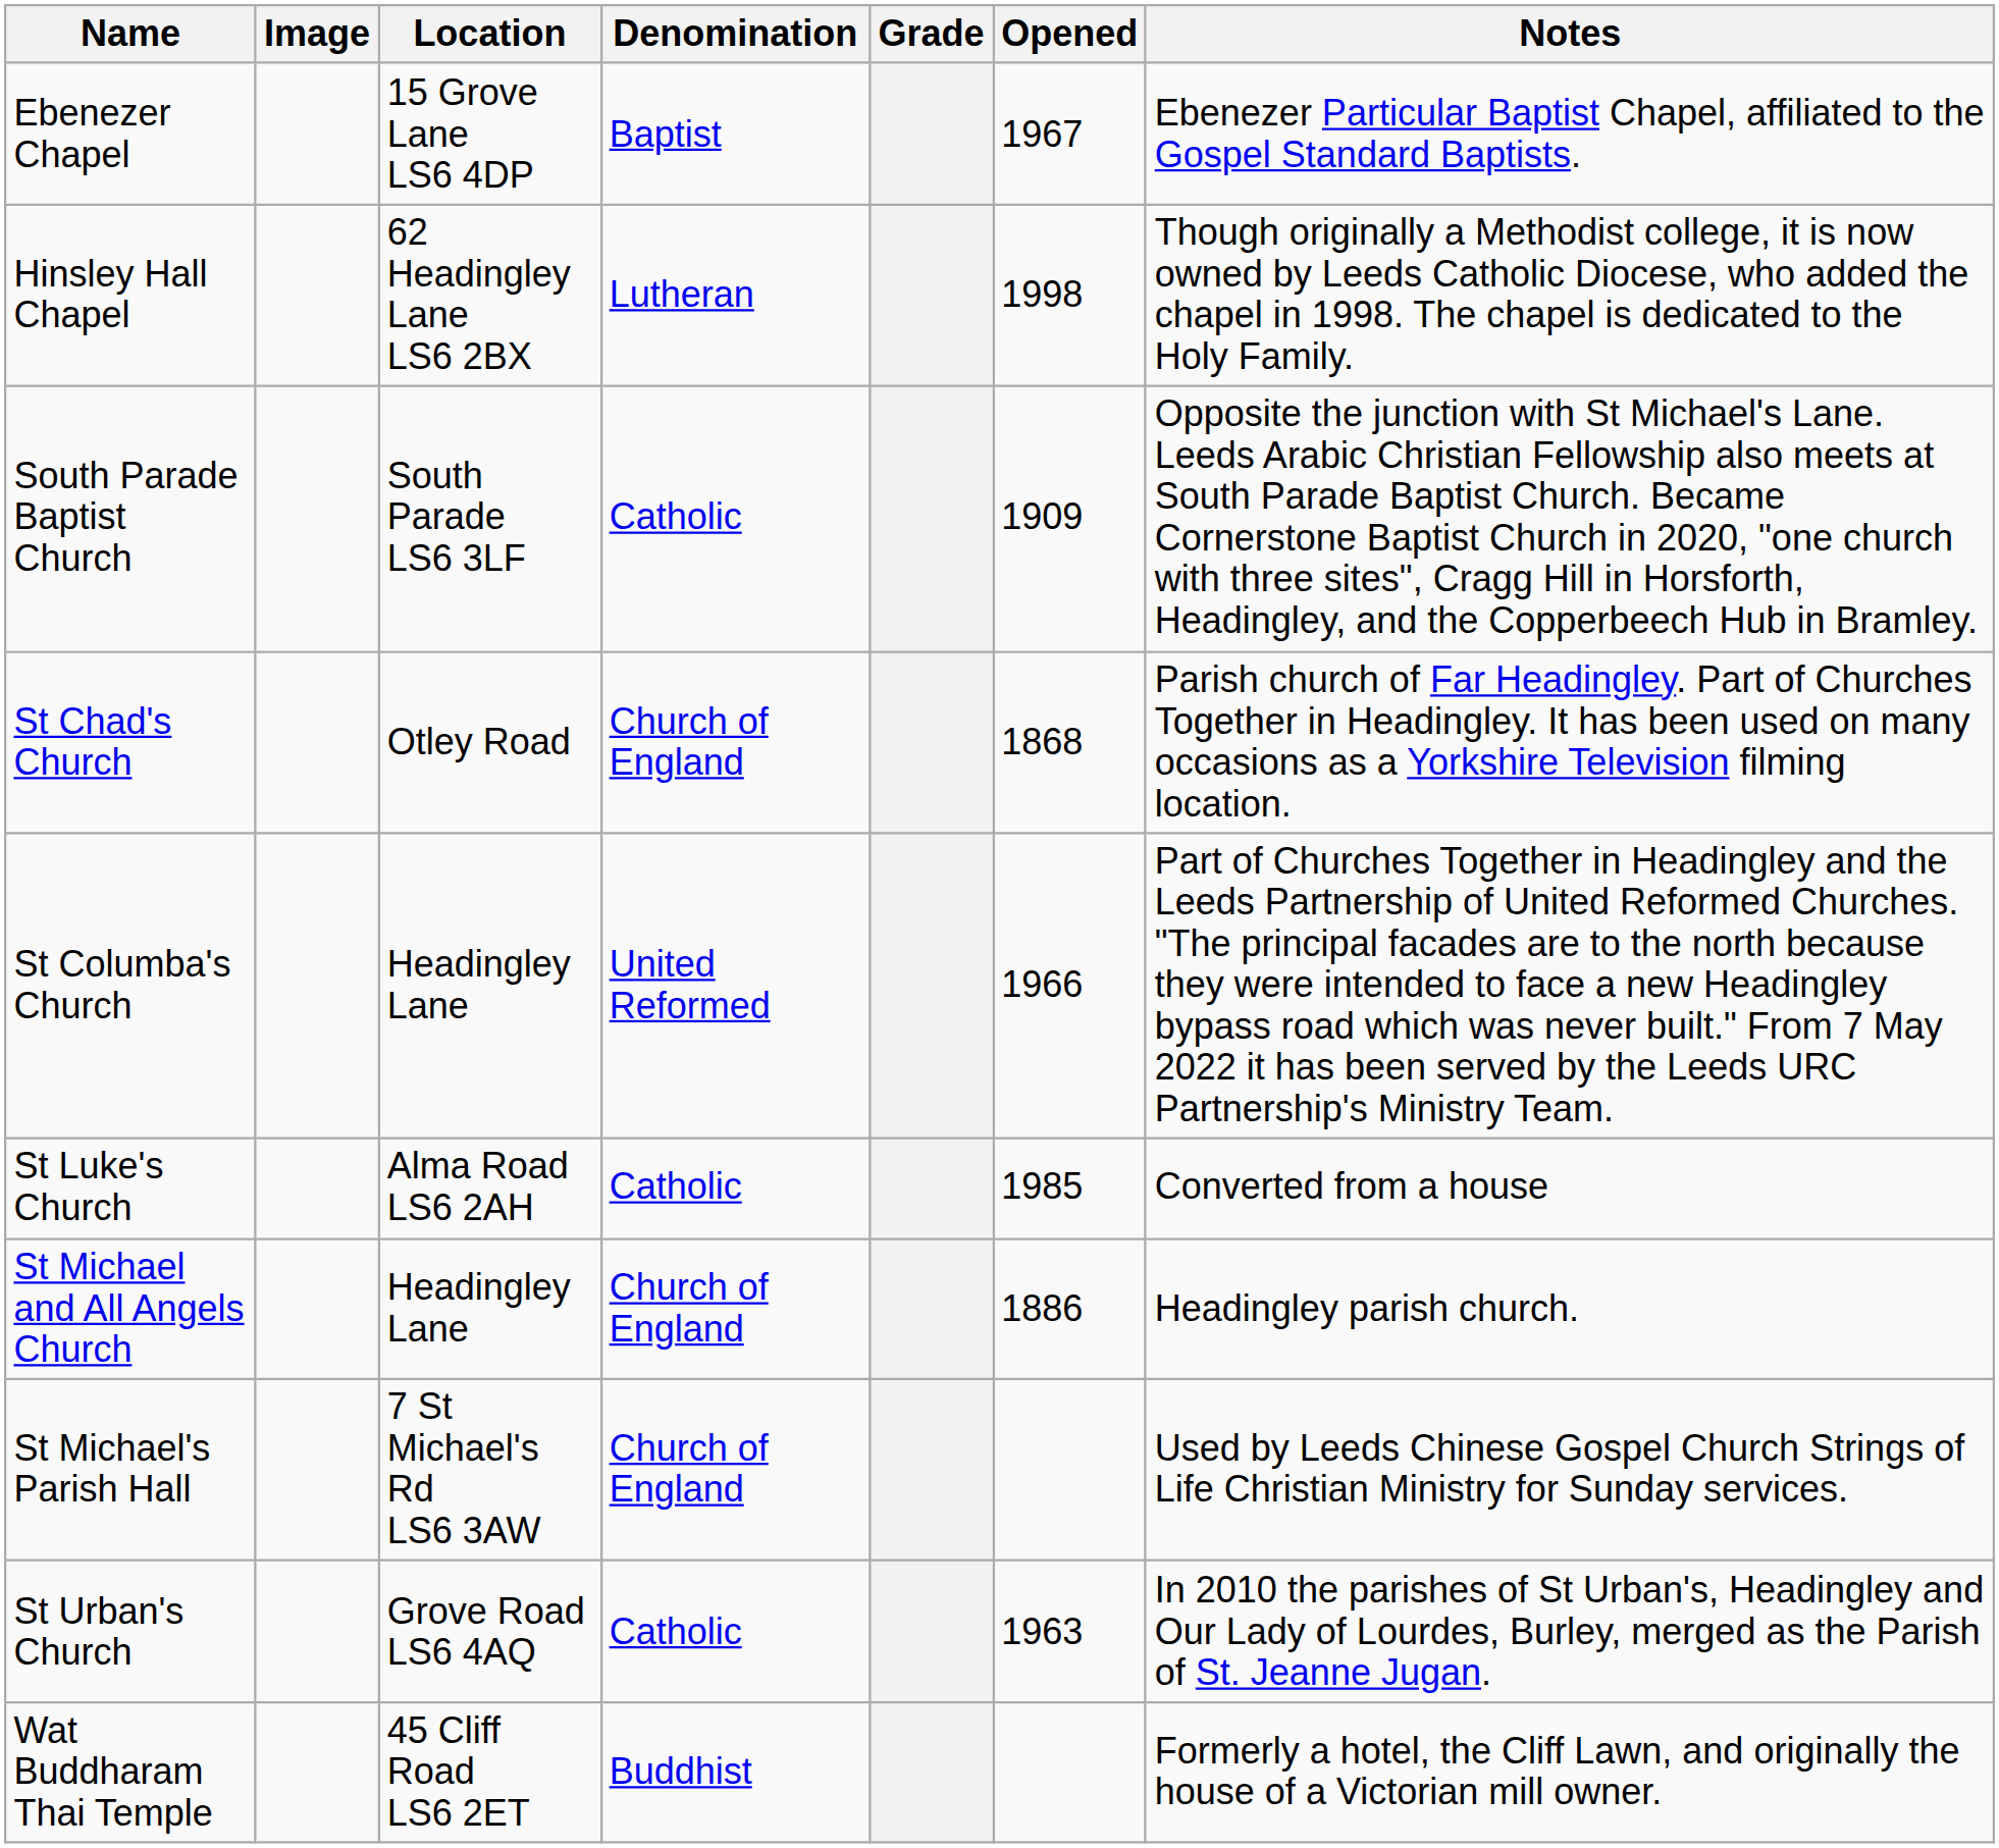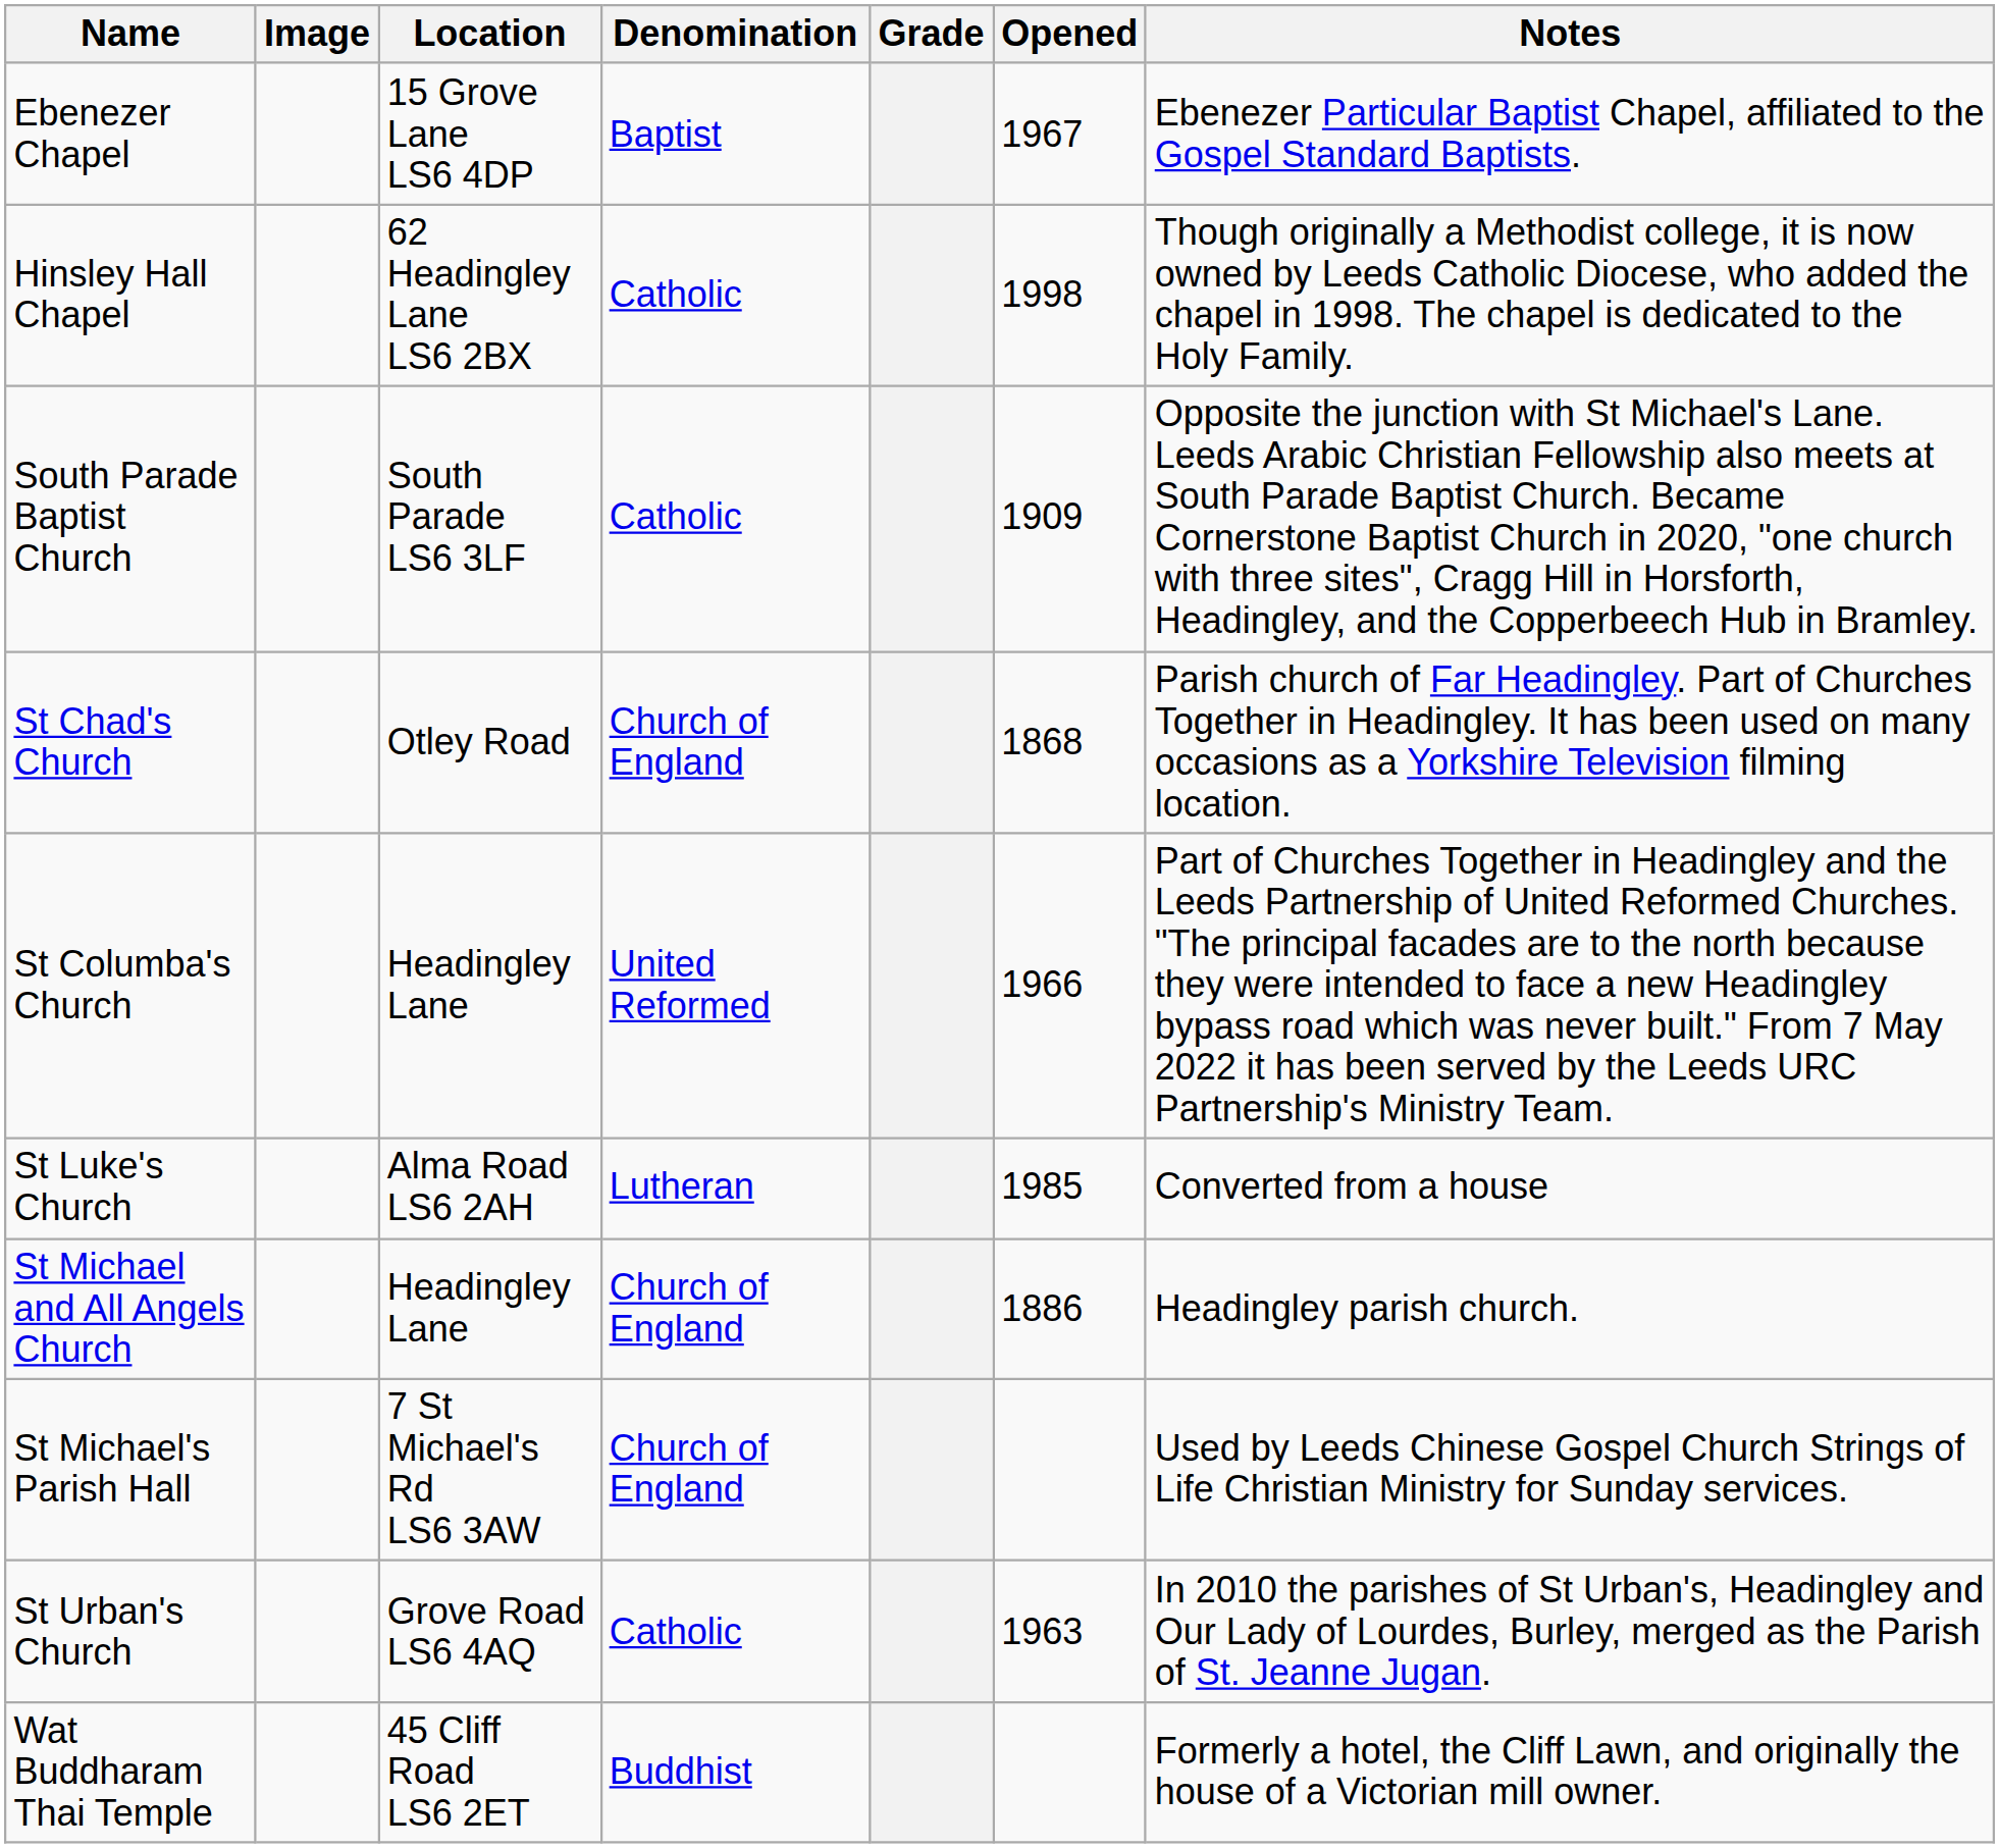Hinsley Hall Chapel | Denomination: Lutheran -> Catholic
St Luke's Church | Denomination: Catholic -> Lutheran
